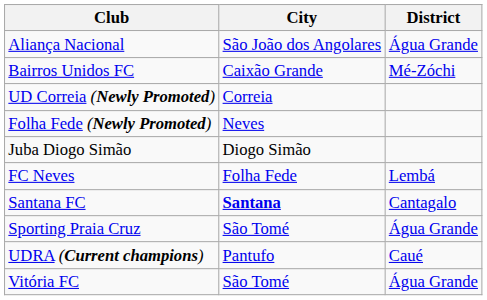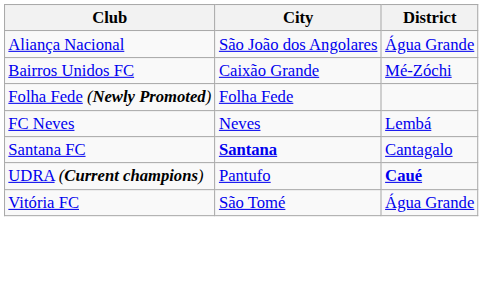- row: UD Correia (Newly Promoted) | Correia
Folha Fede (Newly Promoted) | City: Neves -> Folha Fede
- row: Juba Diogo Simão | Diogo Simão
FC Neves | City: Folha Fede -> Neves
- row: Sporting Praia Cruz | São Tomé | Água Grande
UDRA (Current champions) | District: normal -> bold
